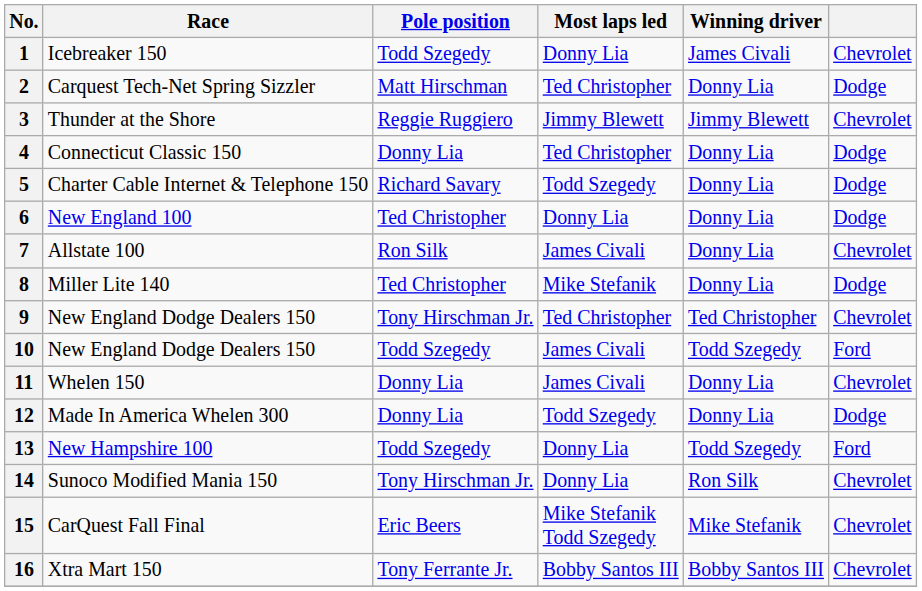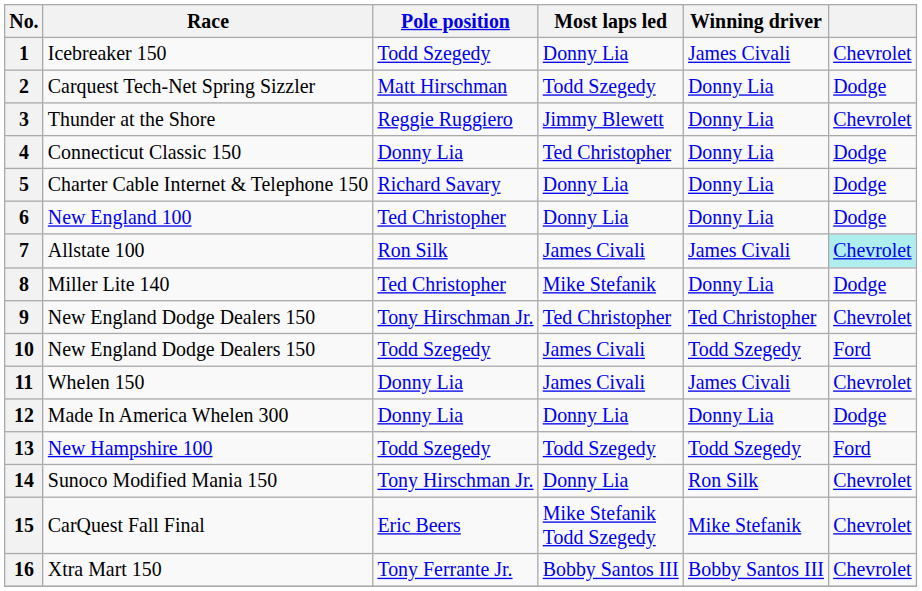2 | Most laps led: Ted Christopher -> Todd Szegedy
3 | Winning driver: Jimmy Blewett -> Donny Lia
5 | Most laps led: Todd Szegedy -> Donny Lia
7 | Winning driver: Donny Lia -> James Civali
7 | column 6: no background -> paleturquoise background
11 | Winning driver: Donny Lia -> James Civali
12 | Most laps led: Todd Szegedy -> Donny Lia
13 | Most laps led: Donny Lia -> Todd Szegedy
